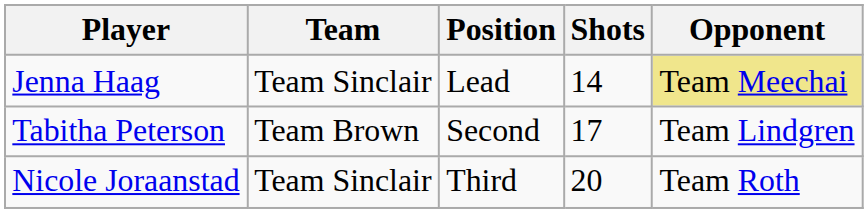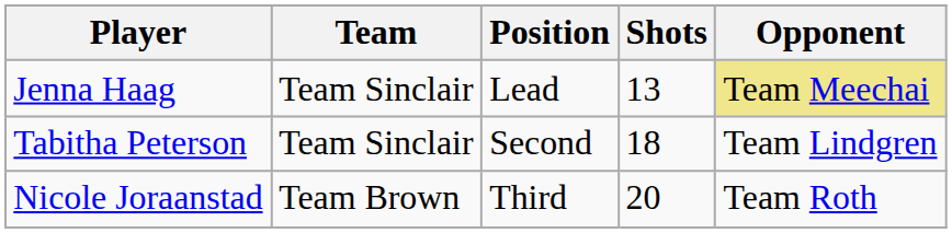Jenna Haag | Shots: 14 -> 13
Tabitha Peterson | Team: Team Brown -> Team Sinclair
Tabitha Peterson | Shots: 17 -> 18
Nicole Joraanstad | Team: Team Sinclair -> Team Brown
